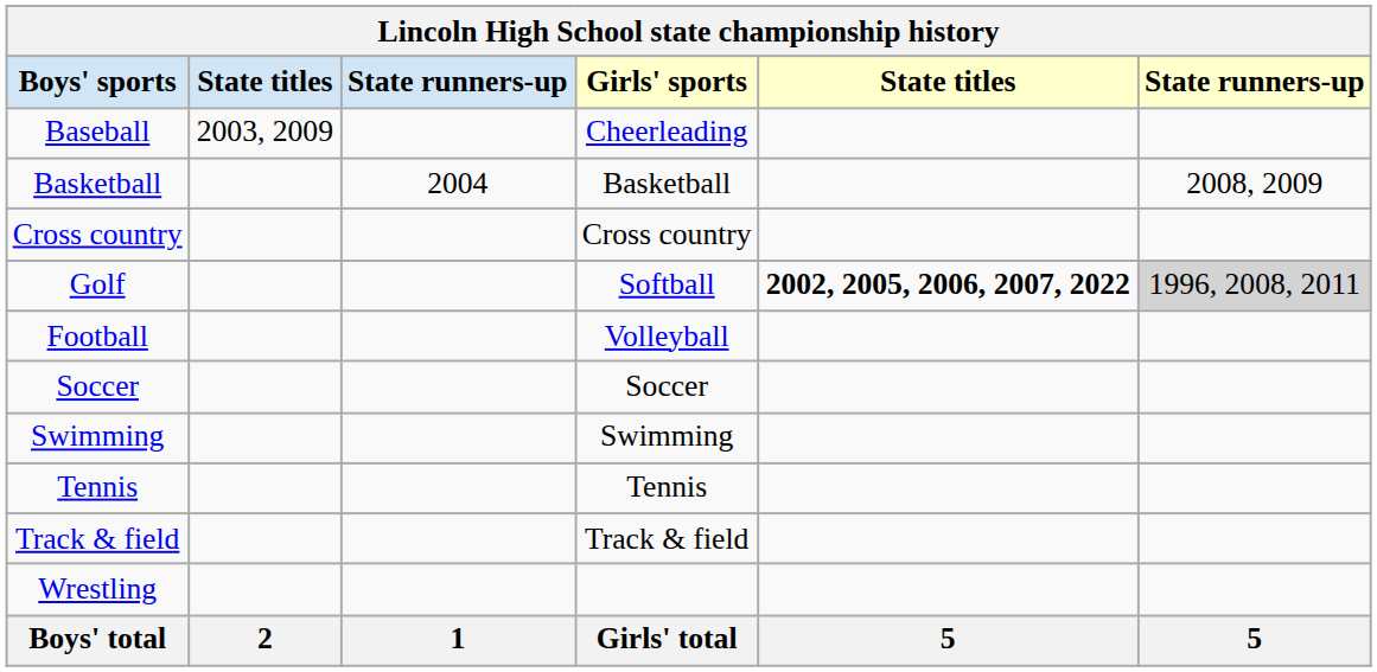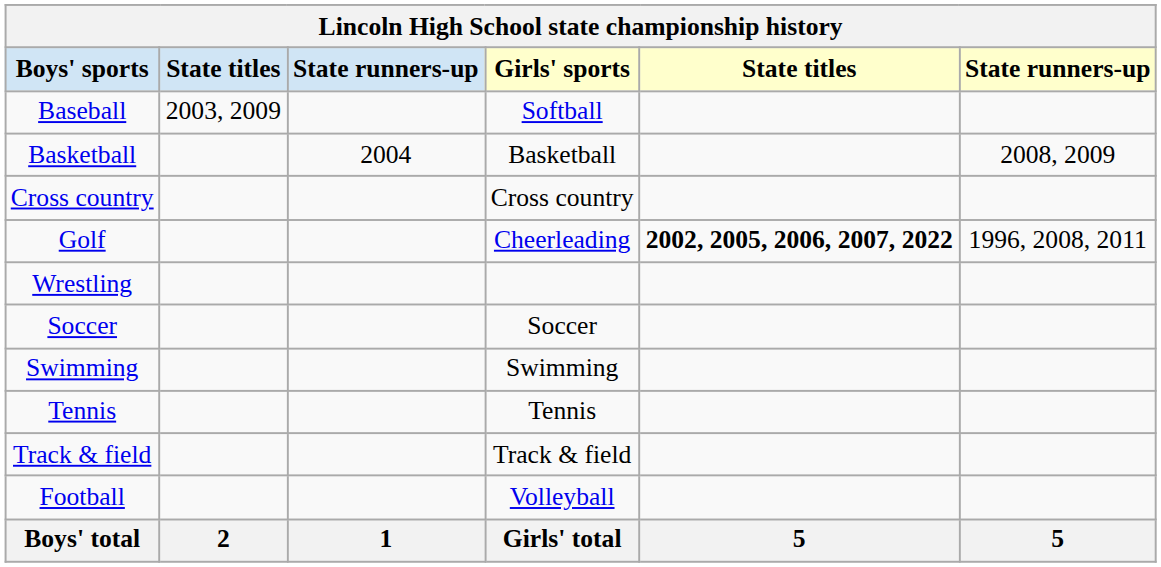Baseball | Girls' sports: Cheerleading -> Softball
Golf | Girls' sports: Softball -> Cheerleading
Golf | column 6: lightgrey background -> no background
rows swapped: Football <-> Wrestling
